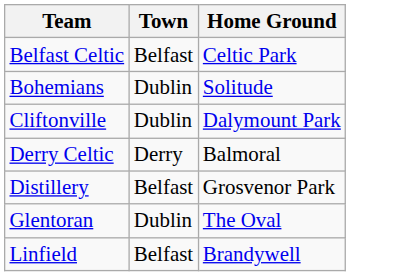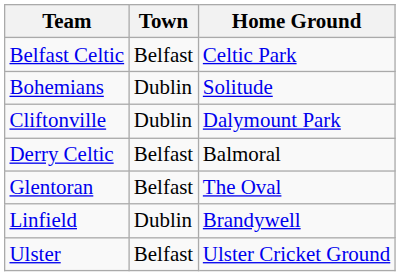Derry Celtic | Town: Derry -> Belfast
- row: Distillery | Belfast | Grosvenor Park
Glentoran | Town: Dublin -> Belfast
Linfield | Town: Belfast -> Dublin
+ row: Ulster | Belfast | Ulster Cricket Ground
